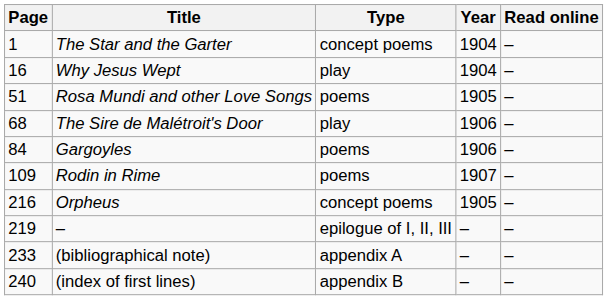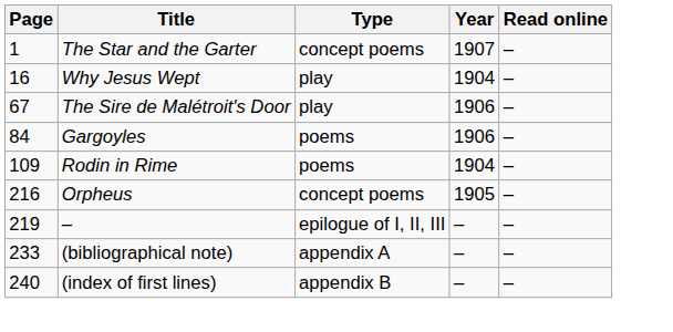The Star and the Garter | Year: 1904 -> 1907
- row: 51 | Rosa Mundi and other Love Songs | poems | 1905 | –
The Sire de Malétroit's Door | Page: 68 -> 67
Rodin in Rime | Year: 1907 -> 1904
